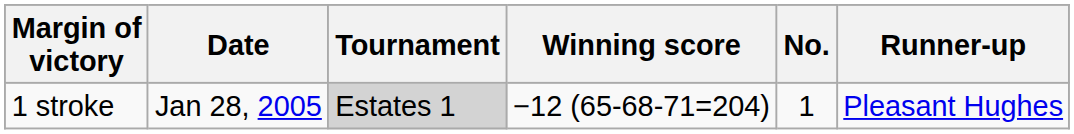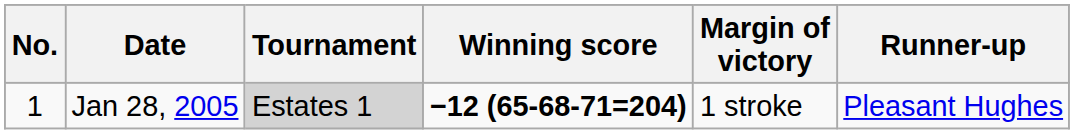columns swapped: No. <-> Margin of victory
Jan 28, 2005 | Winning score: normal -> bold
